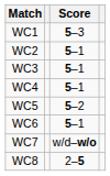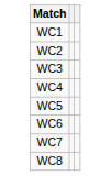- column: Score | 5–3 | 5–1 | 5–1 | 5–1 | 5–2 | 5–1 | w/d–w/o | 2–5
